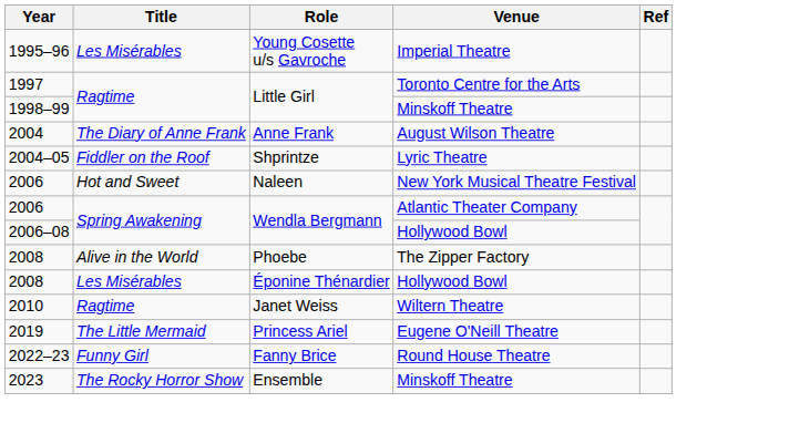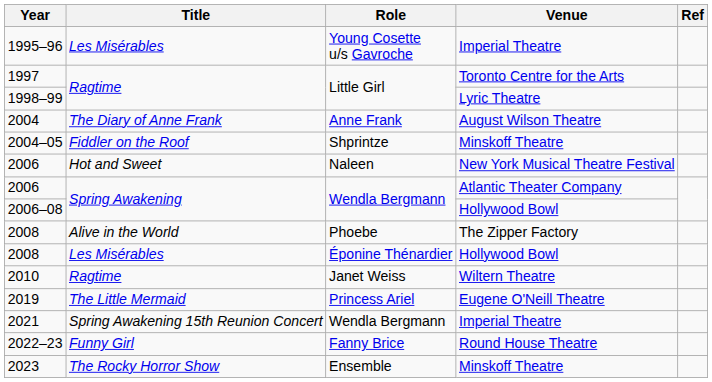1998–99 | Venue: Minskoff Theatre -> Lyric Theatre
2004–05 | Venue: Lyric Theatre -> Minskoff Theatre
+ row: 2021 | Spring Awakening 15th Reunion Concert | Wendla Bergmann | Imperial Theatre
